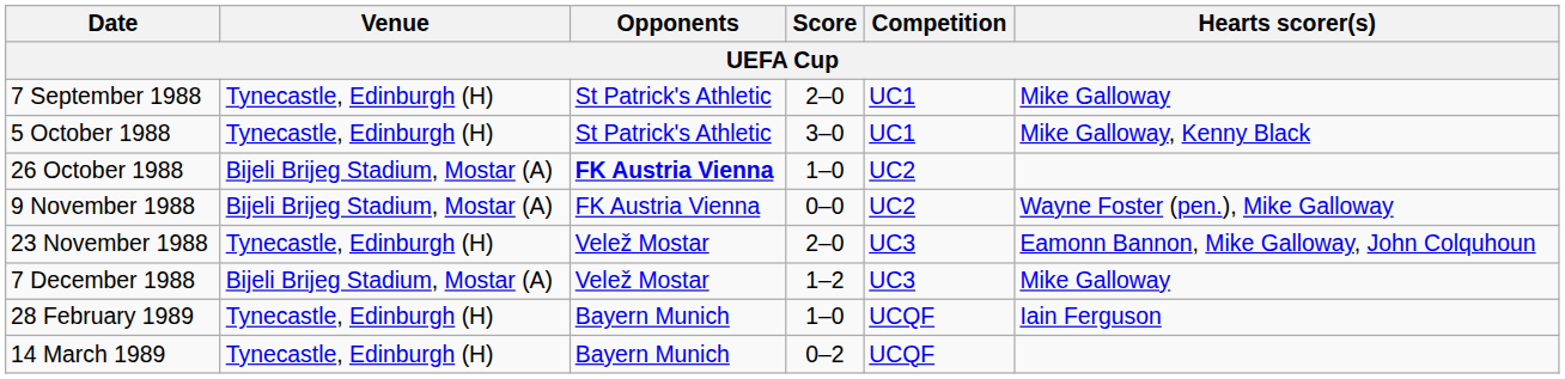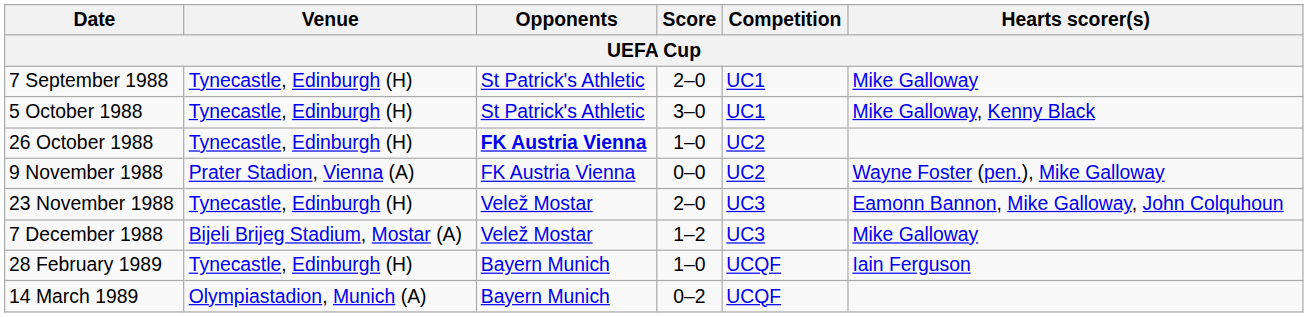26 October 1988 | Venue: Bijeli Brijeg Stadium, Mostar (A) -> Tynecastle, Edinburgh (H)
9 November 1988 | Venue: Bijeli Brijeg Stadium, Mostar (A) -> Prater Stadion, Vienna (A)
14 March 1989 | Venue: Tynecastle, Edinburgh (H) -> Olympiastadion, Munich (A)
